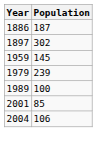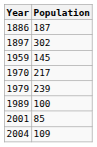+ row: 1970 | 217
2004 | Population: 106 -> 109
